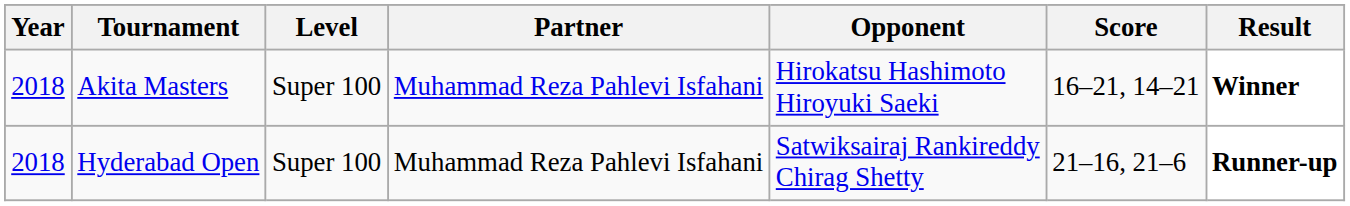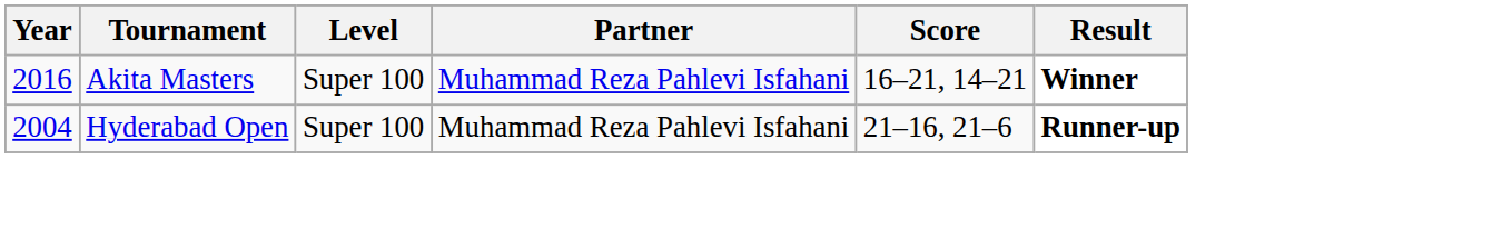- column: Opponent | Hirokatsu Hashimoto Hiroyuki Saeki | Satwiksairaj Rankireddy Chirag Shetty
Akita Masters | Year: 2018 -> 2016
Hyderabad Open | Year: 2018 -> 2004
